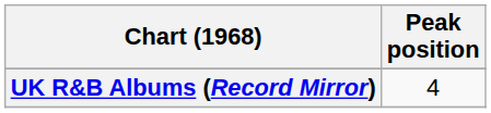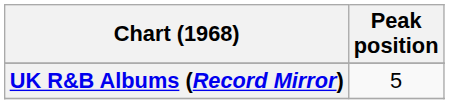UK R&B Albums (Record Mirror) | Peak position: 4 -> 5
